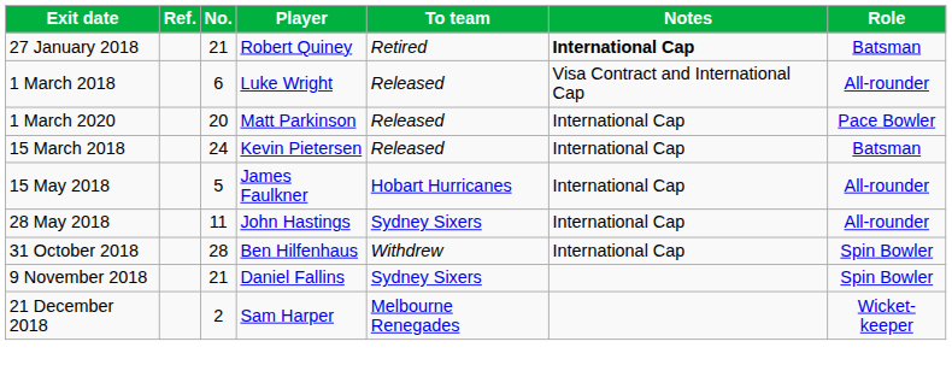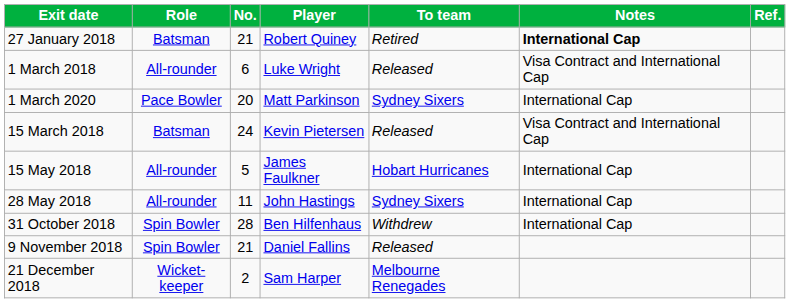columns swapped: Role <-> Ref.
1 March 2020 | To team: Released -> Sydney Sixers
15 March 2018 | Notes: International Cap -> Visa Contract and International Cap
9 November 2018 | To team: Sydney Sixers -> Released
